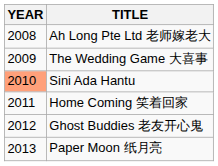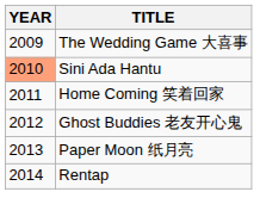- row: 2008 | Ah Long Pte Ltd 老师嫁老大
+ row: 2014 | Rentap
